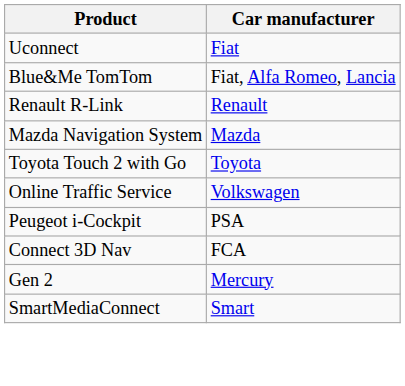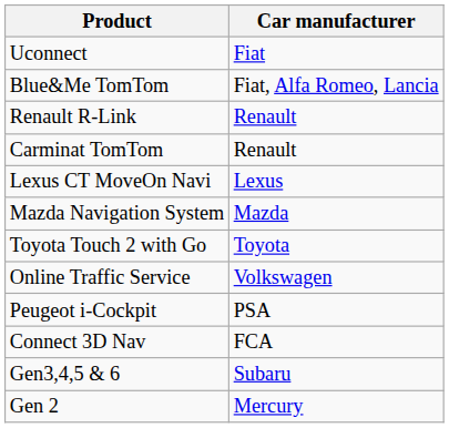+ row: Carminat TomTom | Renault
+ row: Lexus CT MoveOn Navi | Lexus
+ row: Gen3,4,5 & 6 | Subaru
- row: SmartMediaConnect | Smart
